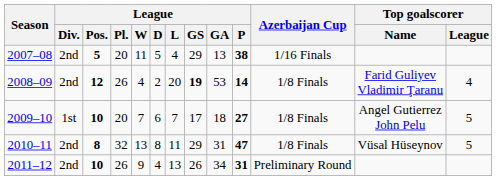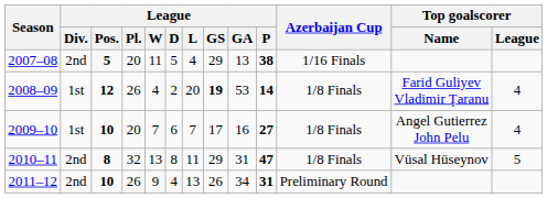2008–09 | League / Div.: 2nd -> 1st
2009–10 | League / GA: 18 -> 16
2009–10 | Top goalscorer / League: 5 -> 4
